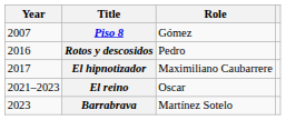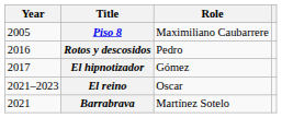Piso 8 | Year: 2007 -> 2005
Piso 8 | Role: Gómez -> Maximiliano Caubarrere
El hipnotizador | Role: Maximiliano Caubarrere -> Gómez
Barrabrava | Year: 2023 -> 2021
